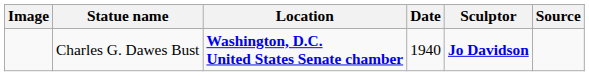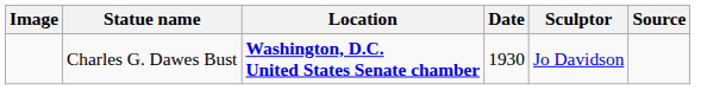Charles G. Dawes Bust | Date: 1940 -> 1930
Charles G. Dawes Bust | Sculptor: bold -> normal
